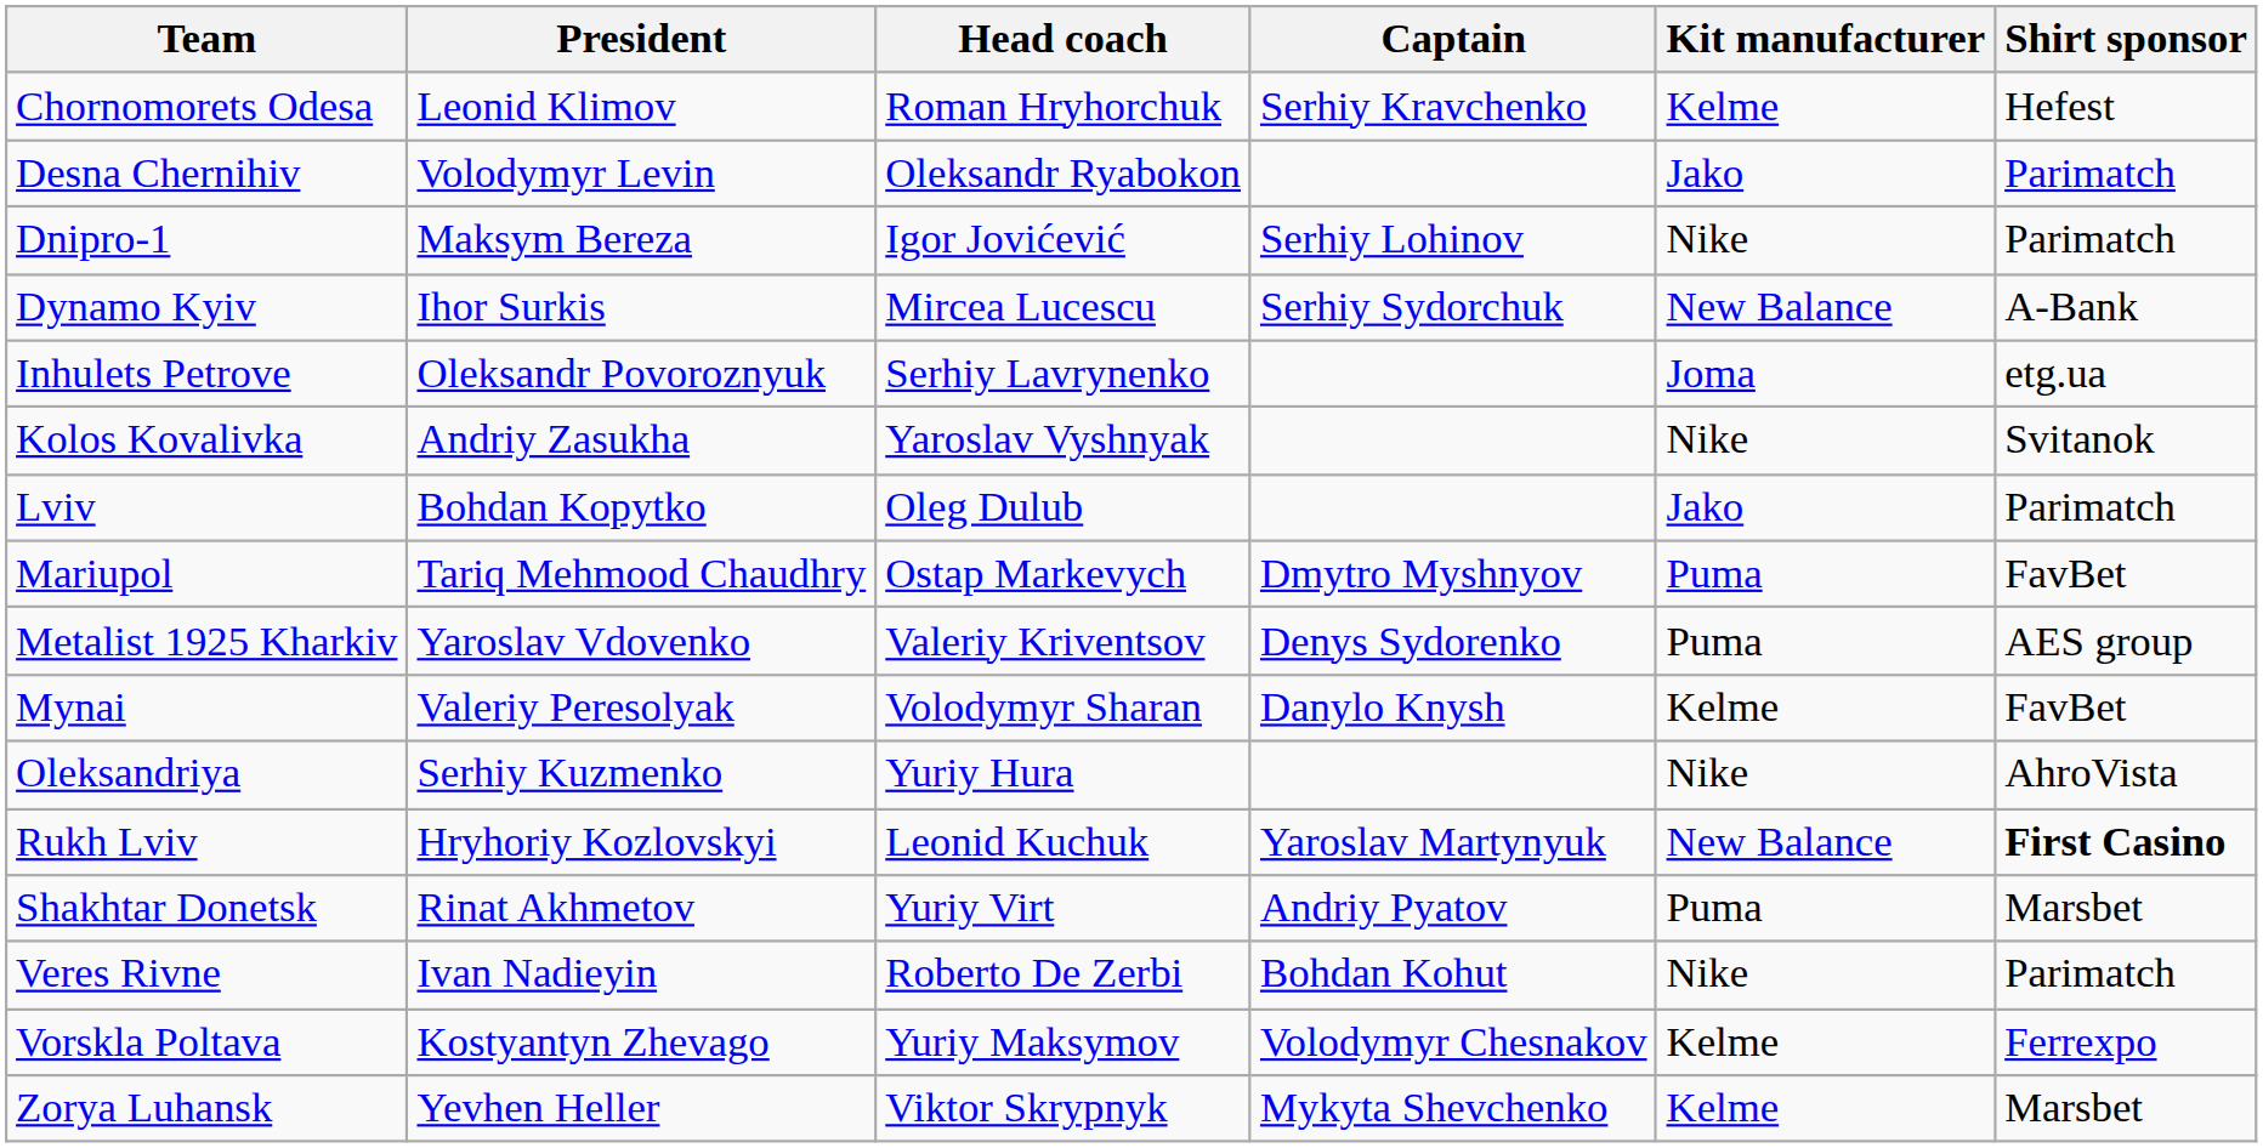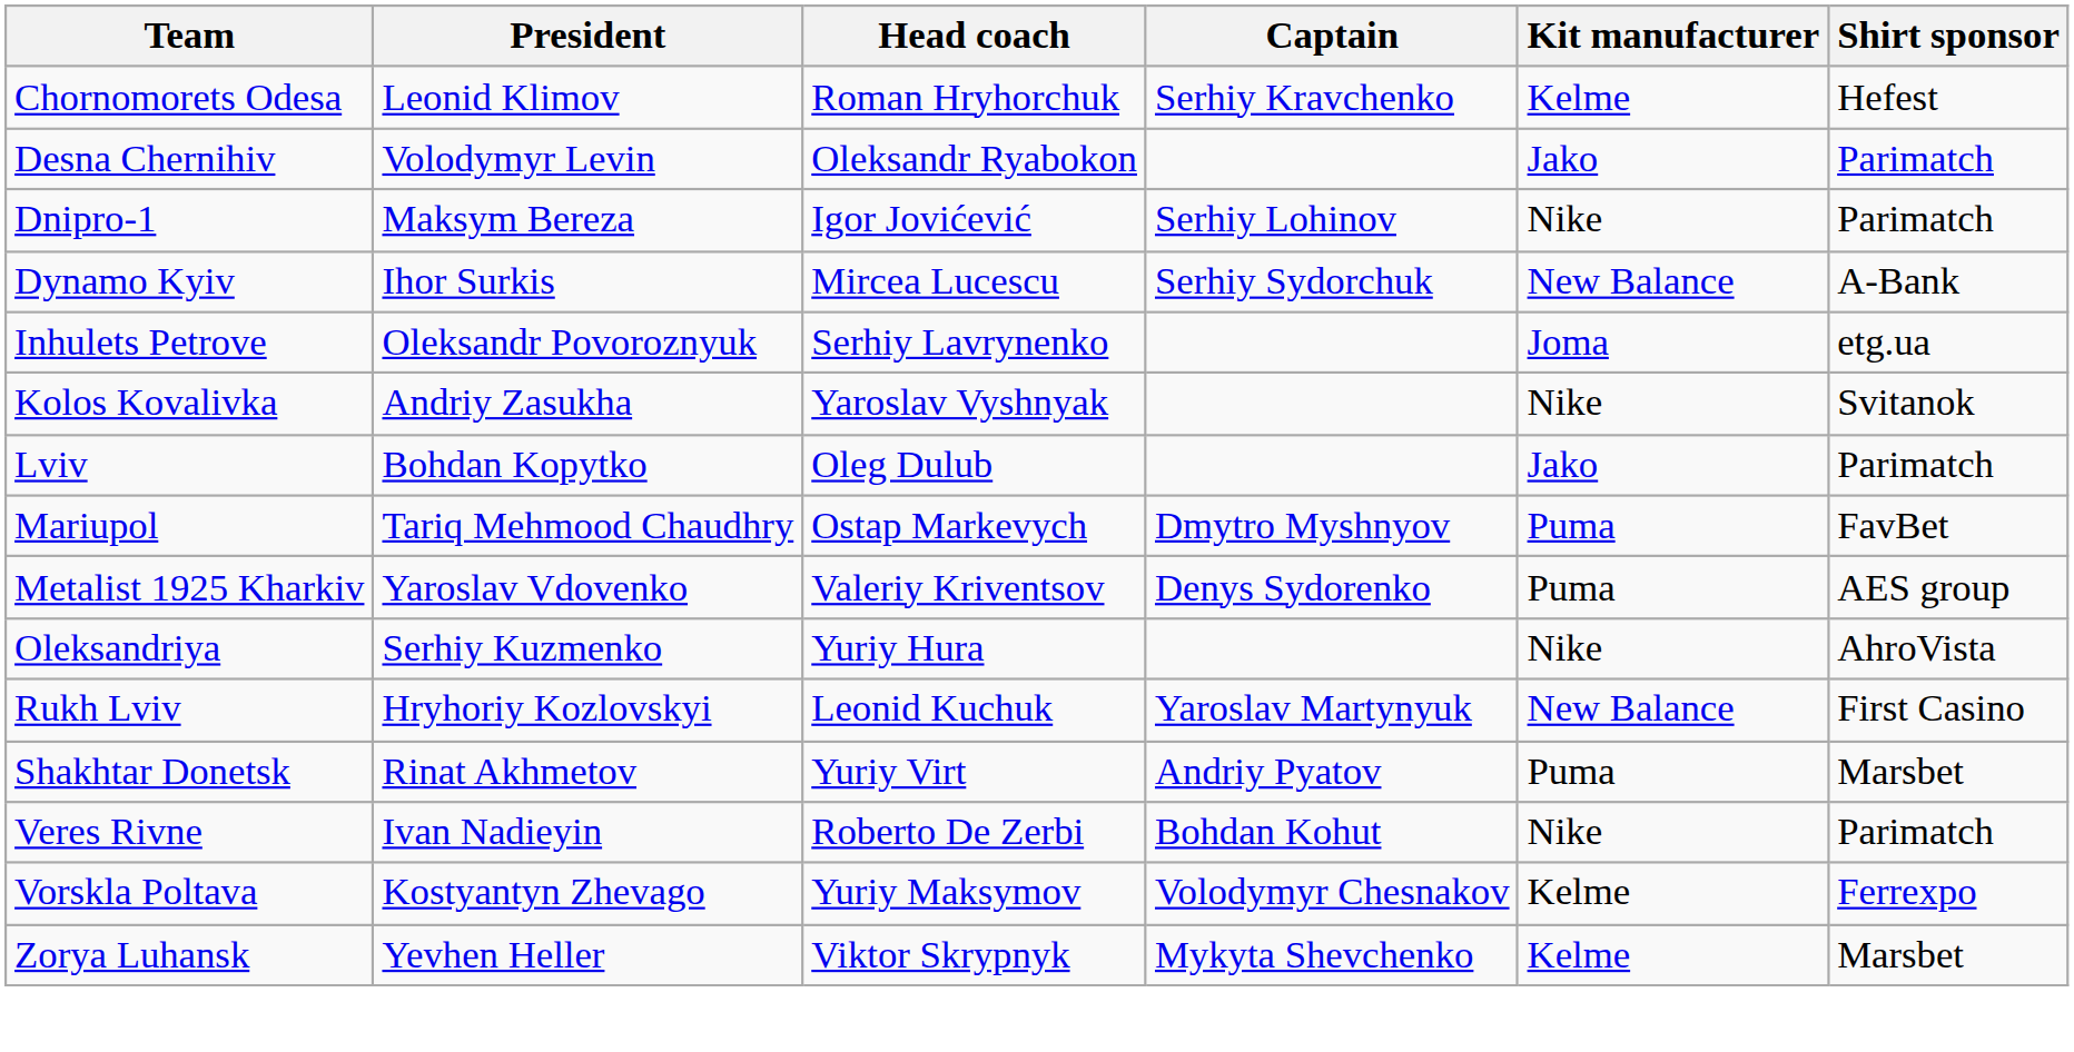- row: Mynai | Valeriy Peresolyak | Volodymyr Sharan | Danylo Knysh | Kelme | FavBet
Rukh Lviv | Shirt sponsor: bold -> normal
